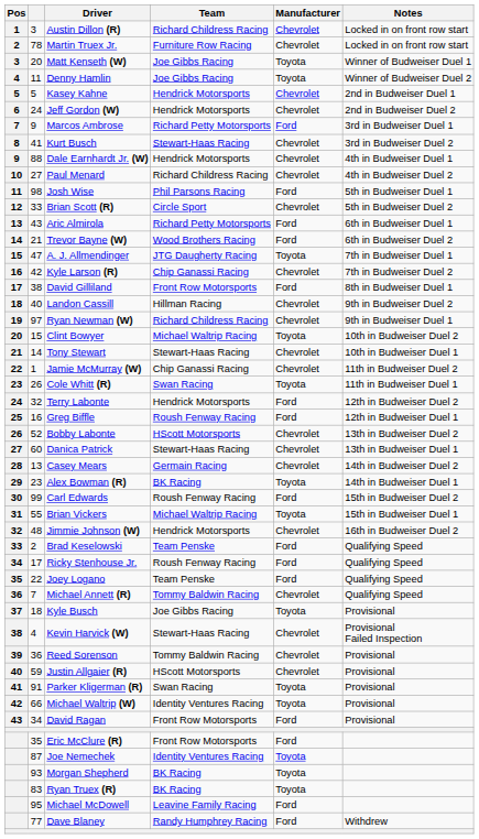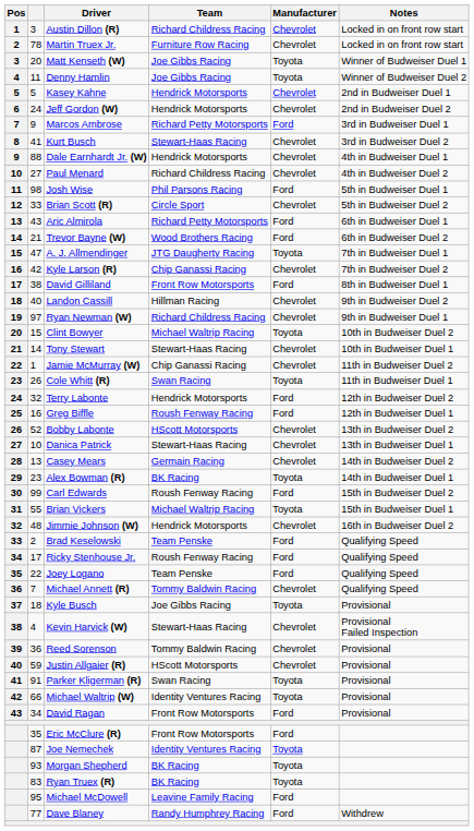Danica Patrick | column 2: 60 -> 10
